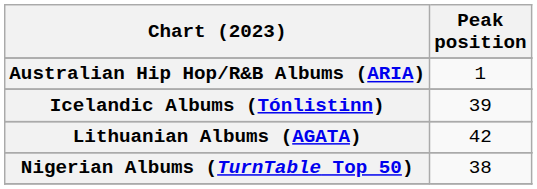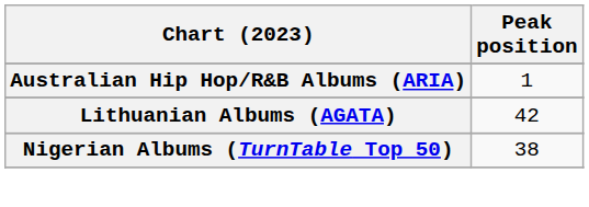- row: Icelandic Albums (Tónlistinn) | 39
